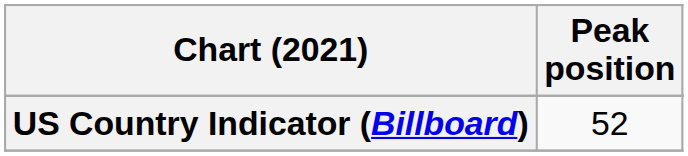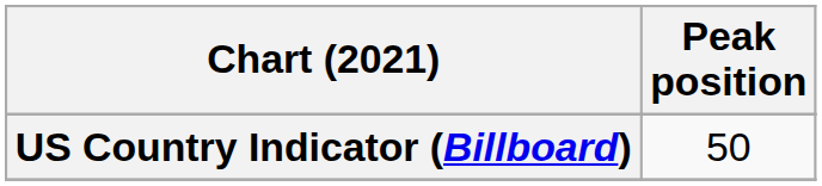US Country Indicator (Billboard) | Peak position: 52 -> 50
